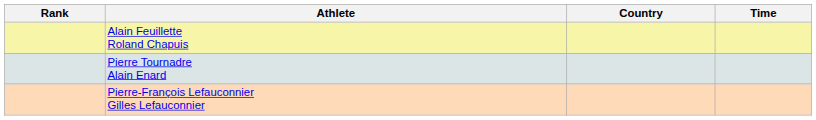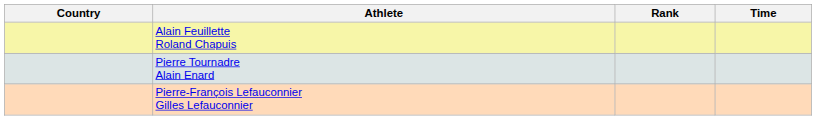columns swapped: Rank <-> Country
